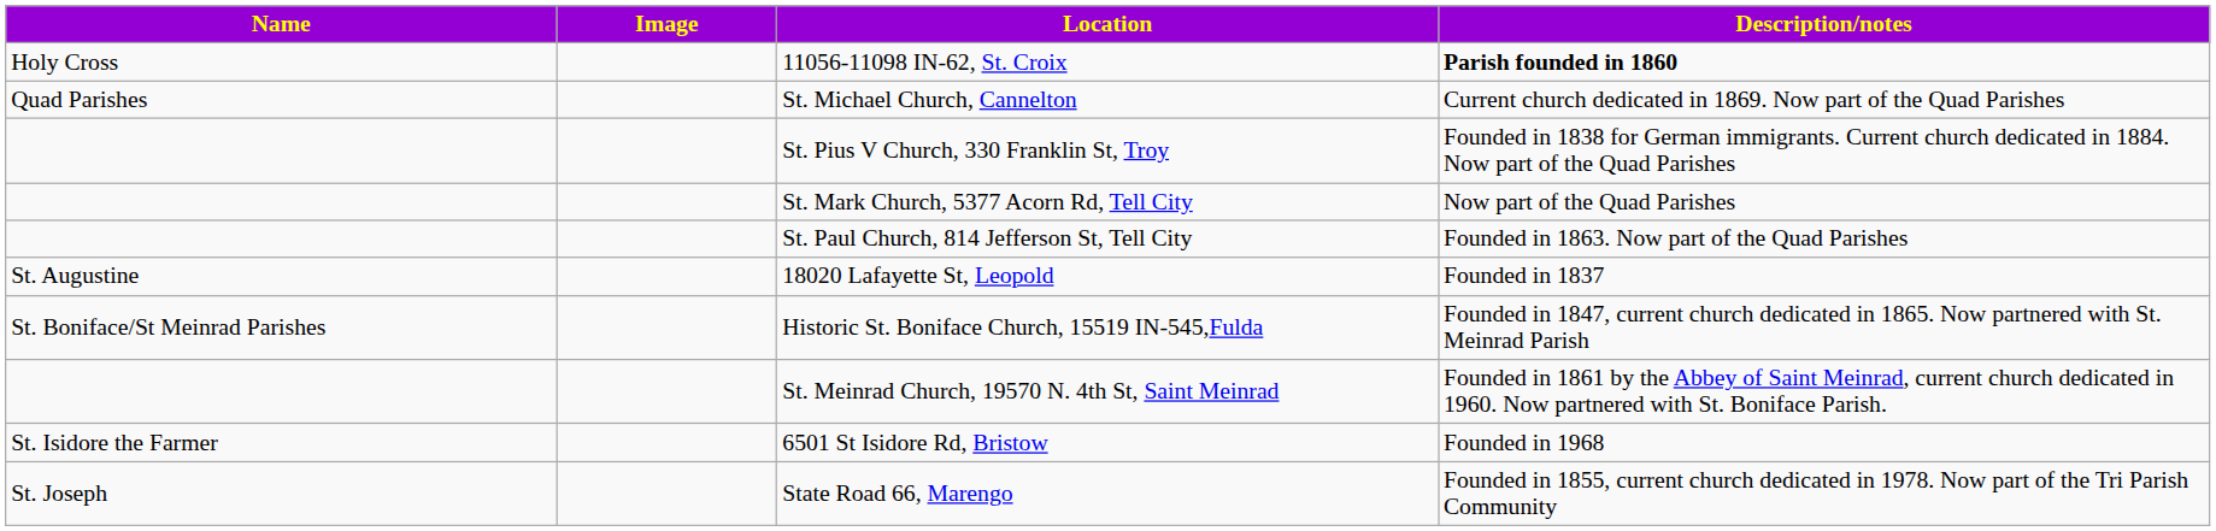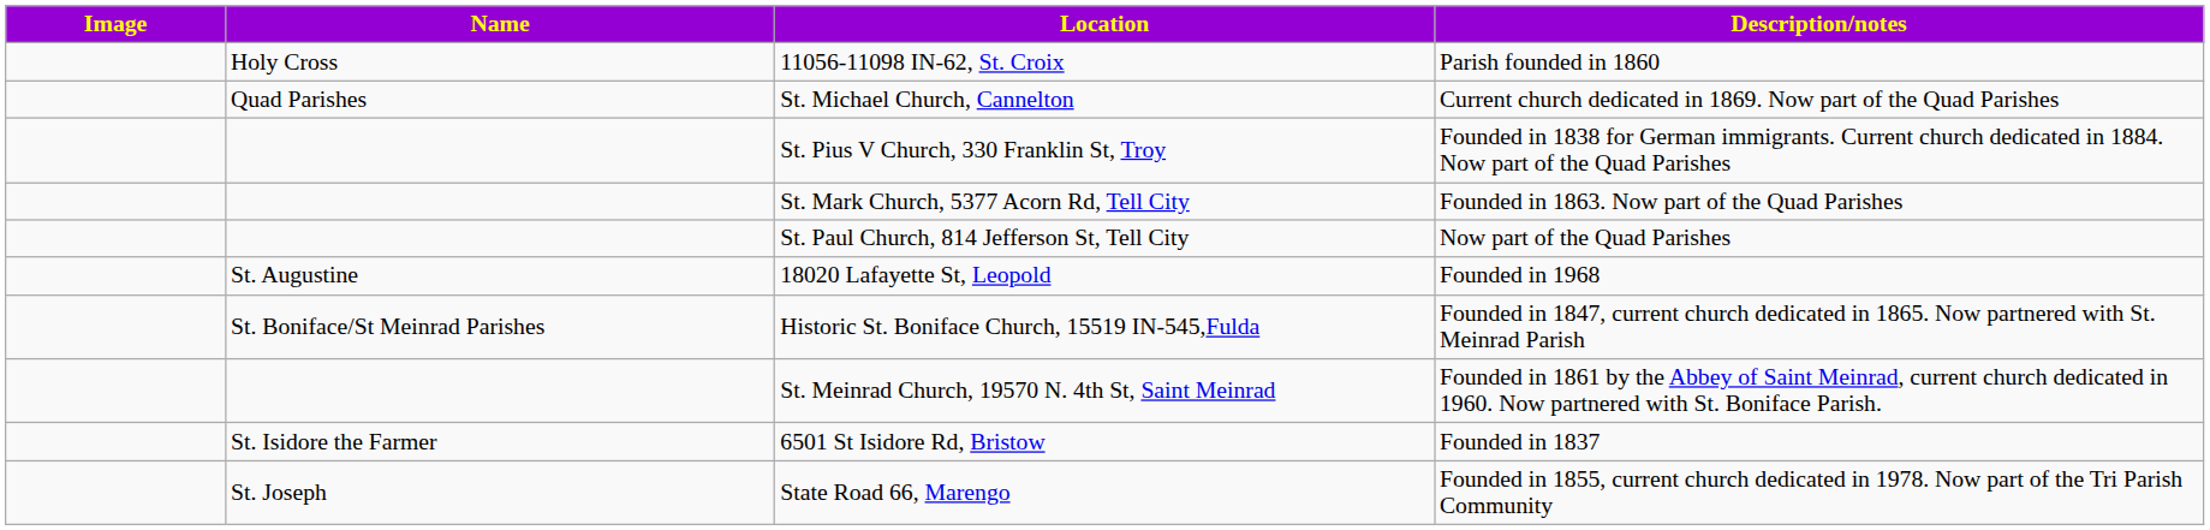columns swapped: Name <-> Image
11056-11098 IN-62, St. Croix | Description/notes: bold -> normal
St. Mark Church, 5377 Acorn Rd, Tell City | Description/notes: Now part of the Quad Parishes -> Founded in 1863. Now part of the Quad Parishes
St. Paul Church, 814 Jefferson St, Tell City | Description/notes: Founded in 1863. Now part of the Quad Parishes -> Now part of the Quad Parishes
18020 Lafayette St, Leopold | Description/notes: Founded in 1837 -> Founded in 1968
6501 St Isidore Rd, Bristow | Description/notes: Founded in 1968 -> Founded in 1837
